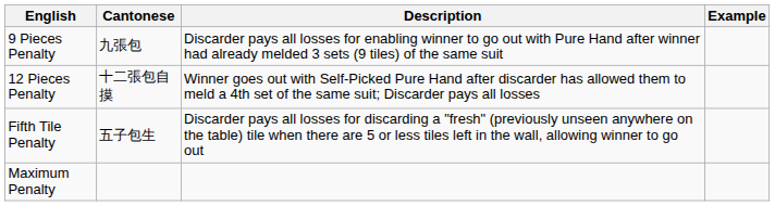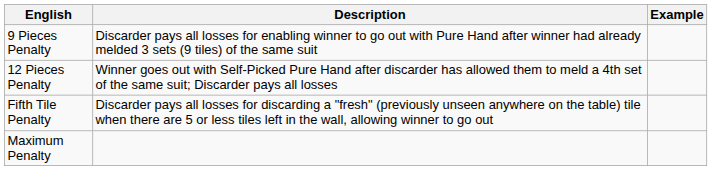- column: Cantonese | 九張包 | 十二張包自摸 | 五子包生
